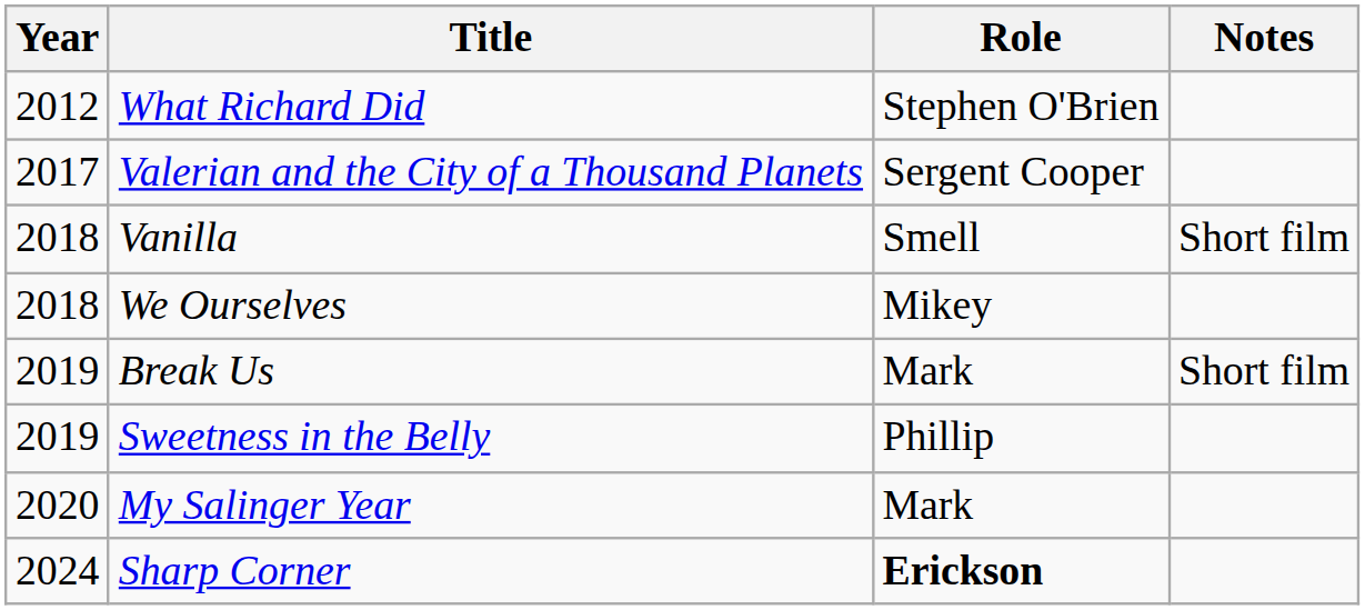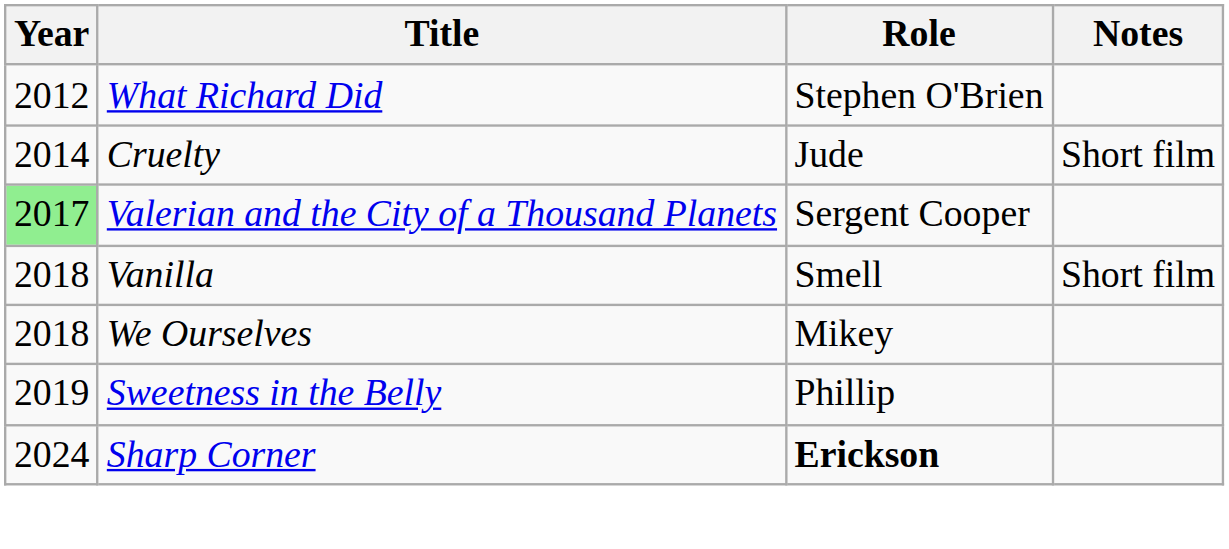+ row: 2014 | Cruelty | Jude | Short film
Valerian and the City of a Thousand Planets | Year: no background -> lightgreen background
- row: 2019 | Break Us | Mark | Short film
- row: 2020 | My Salinger Year | Mark
